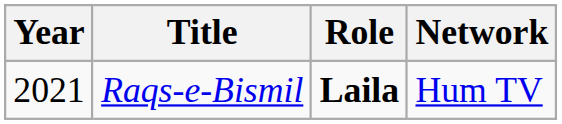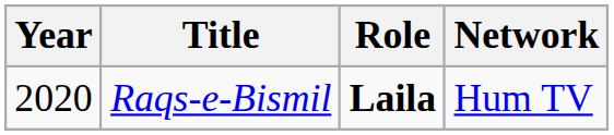Raqs-e-Bismil | Year: 2021 -> 2020
